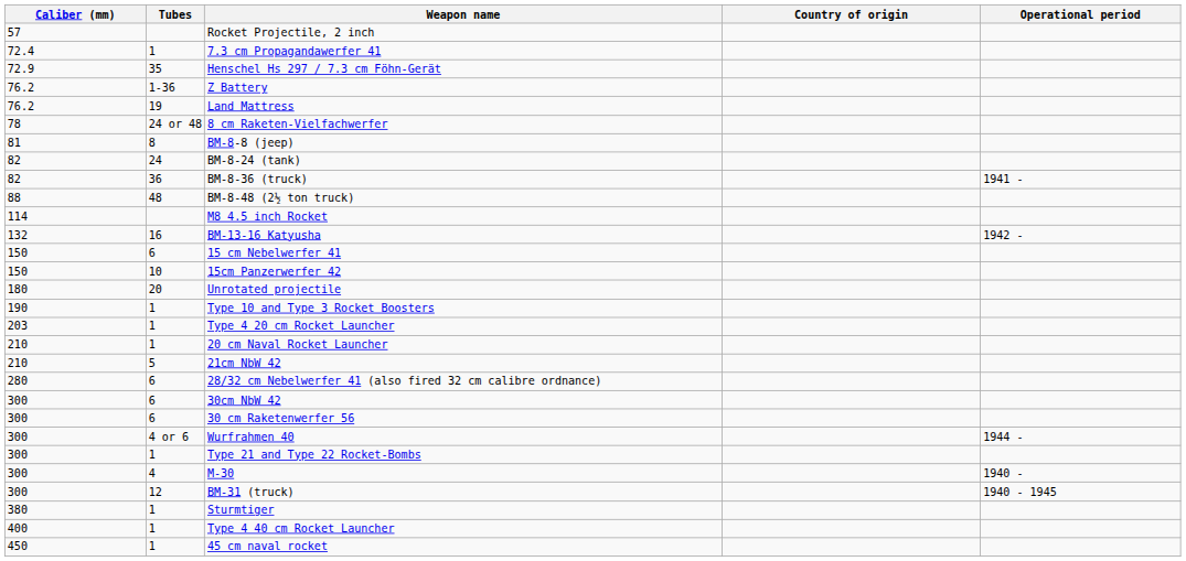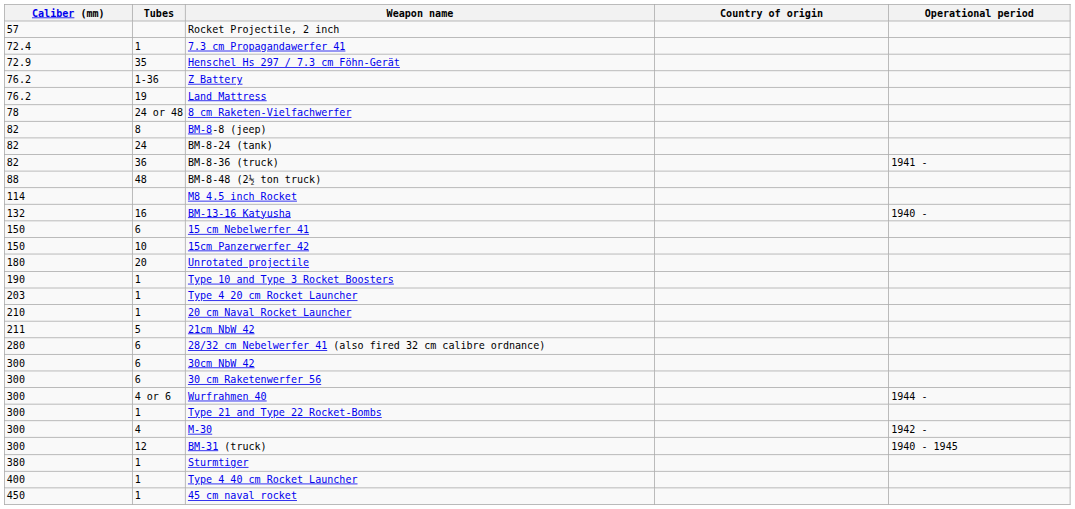BM-8-8 (jeep) | Caliber (mm): 81 -> 82
BM-13-16 Katyusha | Operational period: 1942 - -> 1940 -
21cm NbW 42 | Caliber (mm): 210 -> 211
M-30 | Operational period: 1940 - -> 1942 -
